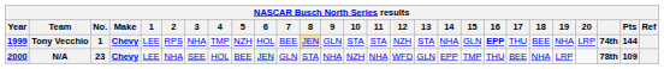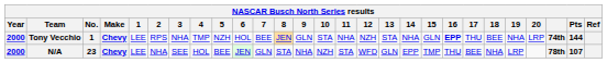Tony Vecchio | Year: 1999 -> 2000
Tony Vecchio | 11: STA -> NHA
N/A | 11: NHA -> STA
N/A | Pts: 109 -> 107
